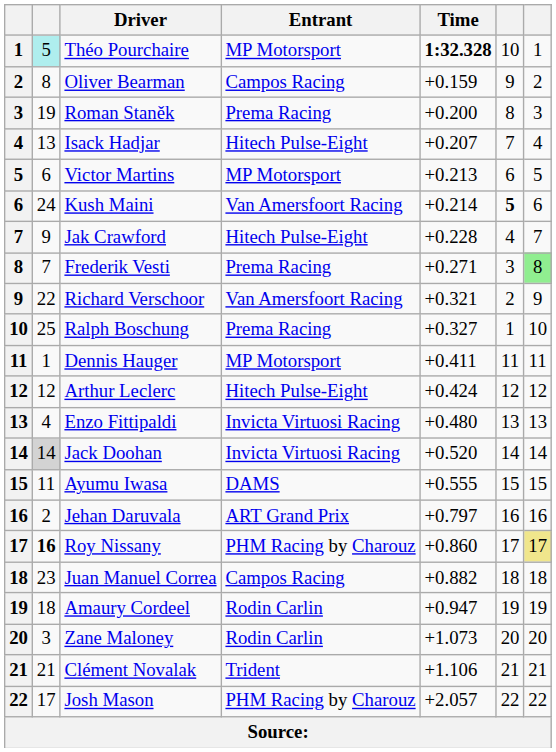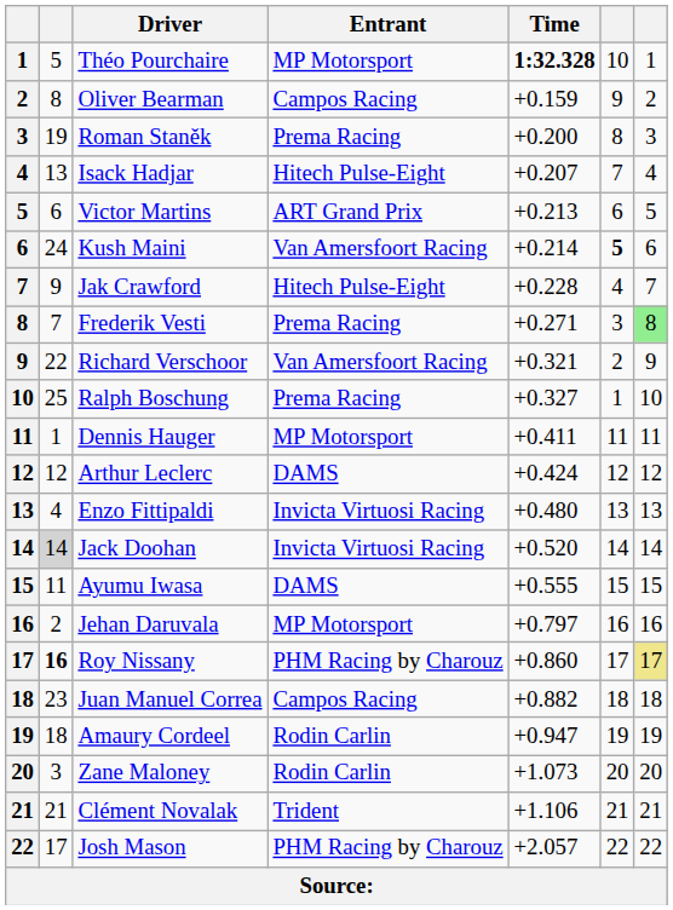Théo Pourchaire | column 2: paleturquoise background -> no background
Victor Martins | Entrant: MP Motorsport -> ART Grand Prix
Arthur Leclerc | Entrant: Hitech Pulse-Eight -> DAMS
Jehan Daruvala | Entrant: ART Grand Prix -> MP Motorsport
